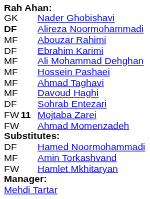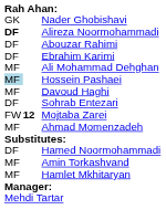Abouzar Rahimi | column 1: MF -> DF
Hossein Pashaei | column 1: no background -> lightblue background
- row: MF | Ahmad Taghavi
Mojtaba Zarei | column 2: 11 -> 12
Ahmad Momenzadeh | column 1: FW -> MF
Hamlet Mkhitaryan | column 1: FW -> MF
